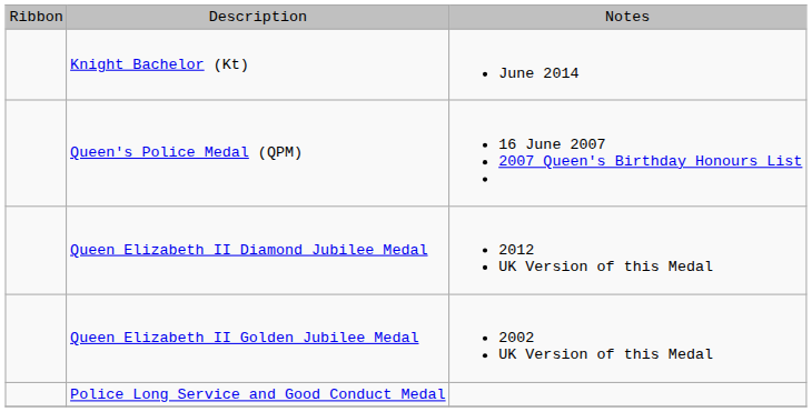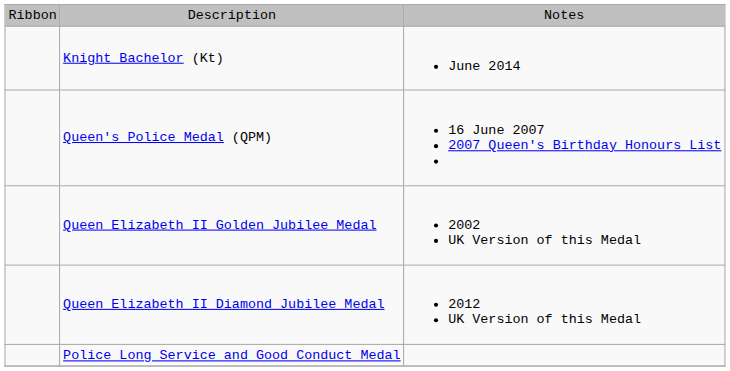rows swapped: Queen Elizabeth II Golden Jubilee Medal <-> Queen Elizabeth II Diamond Jubilee Medal
